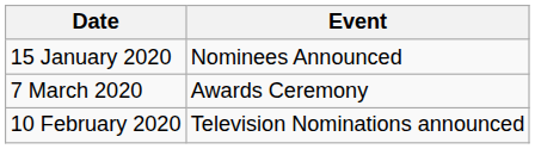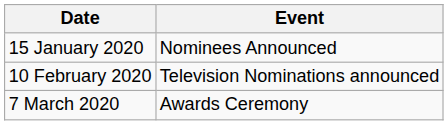rows swapped: 10 February 2020 <-> 7 March 2020
